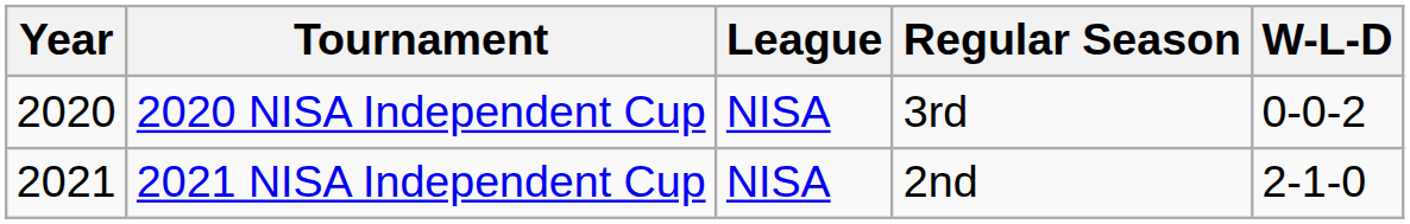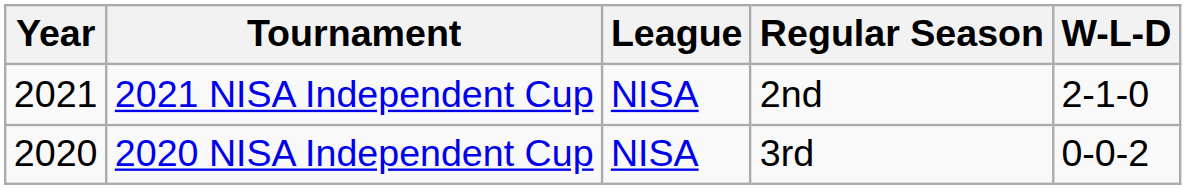rows swapped: 2020 NISA Independent Cup <-> 2021 NISA Independent Cup
